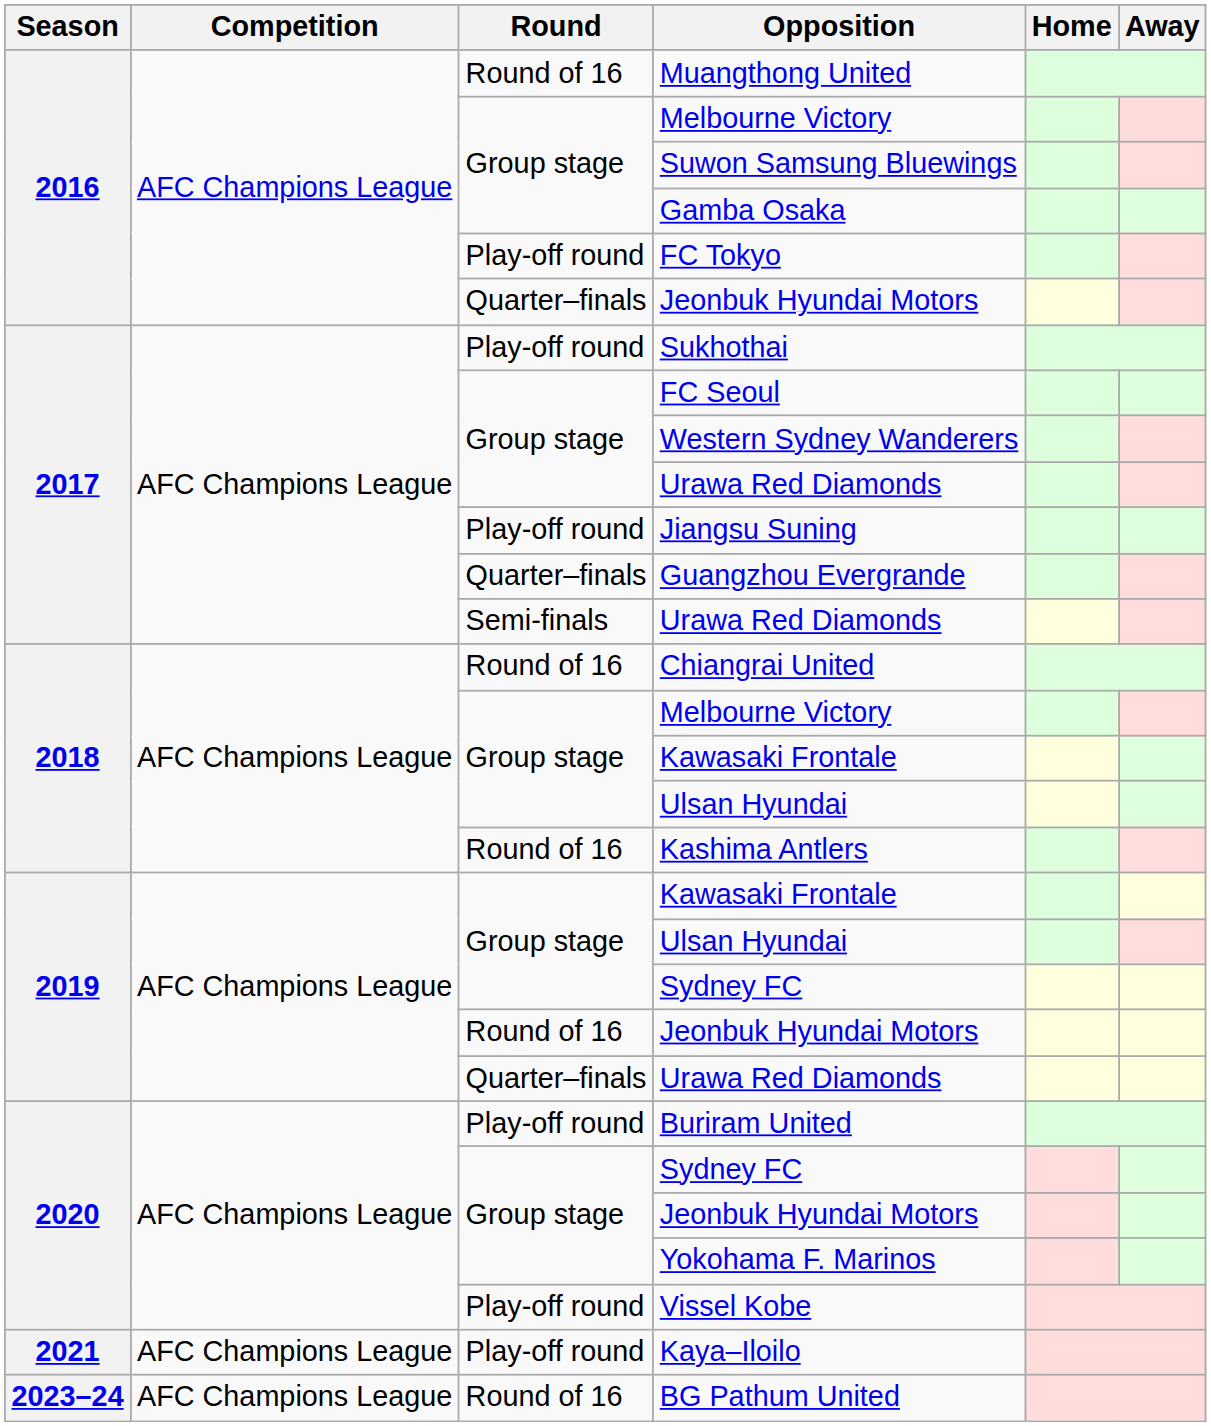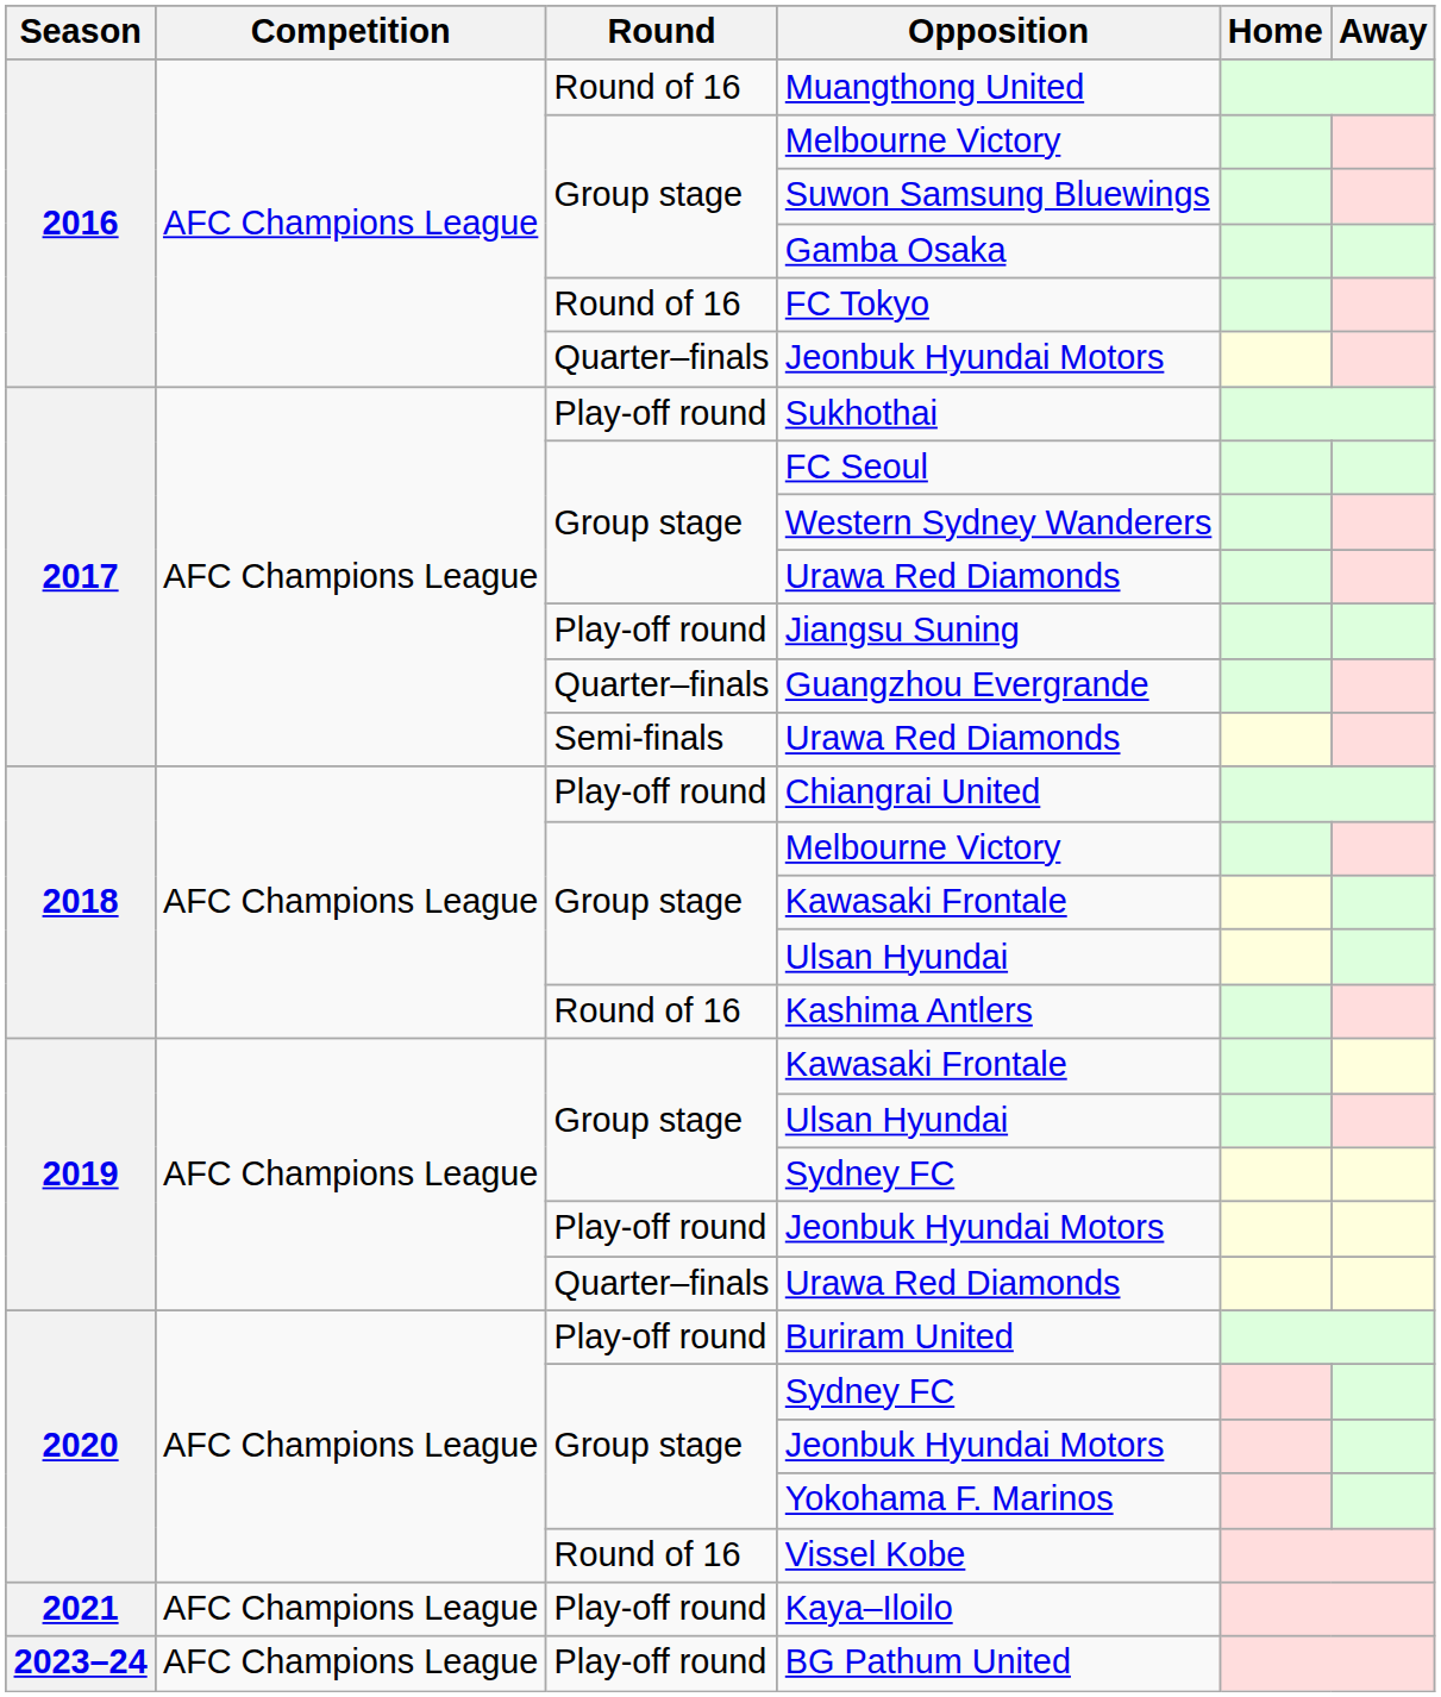FC Tokyo | Round: Play-off round -> Round of 16
Chiangrai United | Round: Round of 16 -> Play-off round
2019 / Jeonbuk Hyundai Motors | Round: Round of 16 -> Play-off round
Vissel Kobe | Round: Play-off round -> Round of 16
BG Pathum United | Round: Round of 16 -> Play-off round
